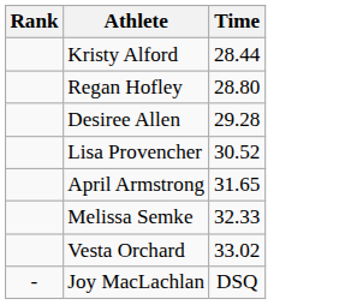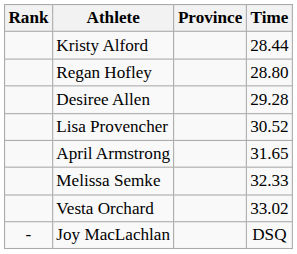+ column: Province
